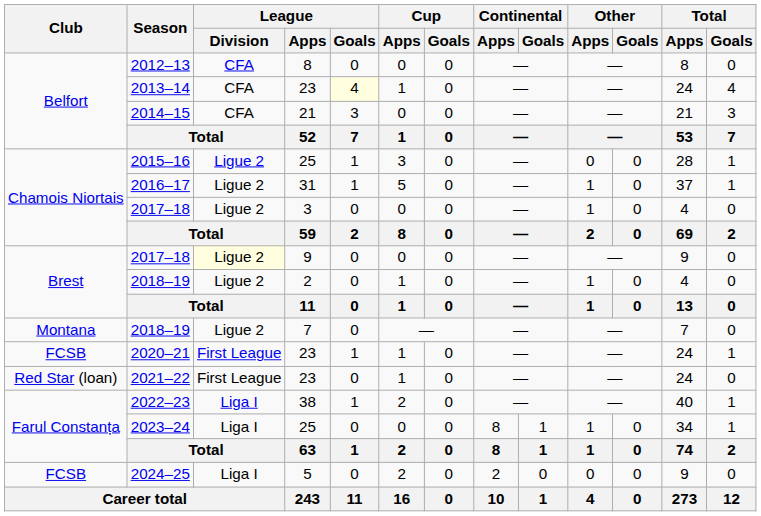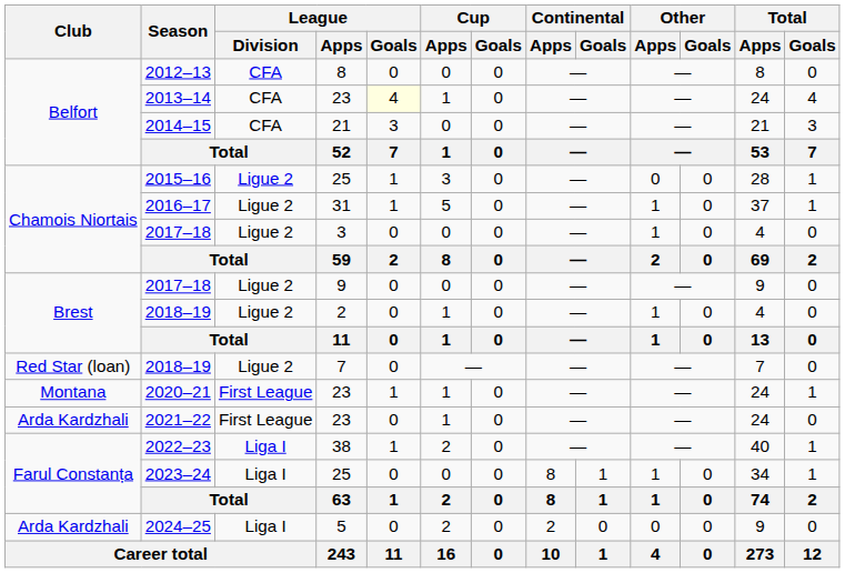2017–18 / 9 | League / Division: lightyellow background -> no background
2018–19 / 7 | Club: Montana -> Red Star (loan)
2020–21 | Club: FCSB -> Montana
2021–22 | Club: Red Star (loan) -> Arda Kardzhali
2024–25 | Club: FCSB -> Arda Kardzhali
